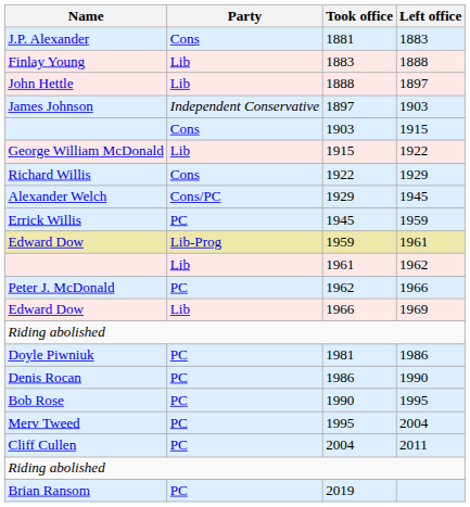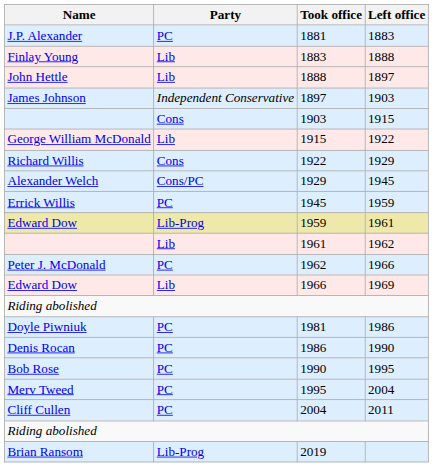1881 | Party: Cons -> PC
2019 | Party: PC -> Lib-Prog
